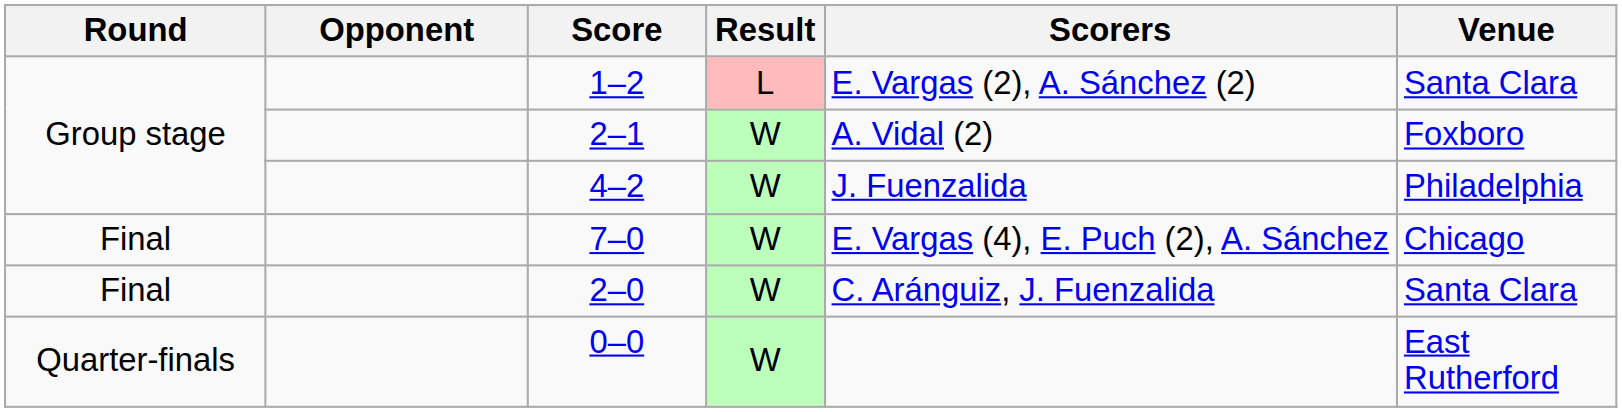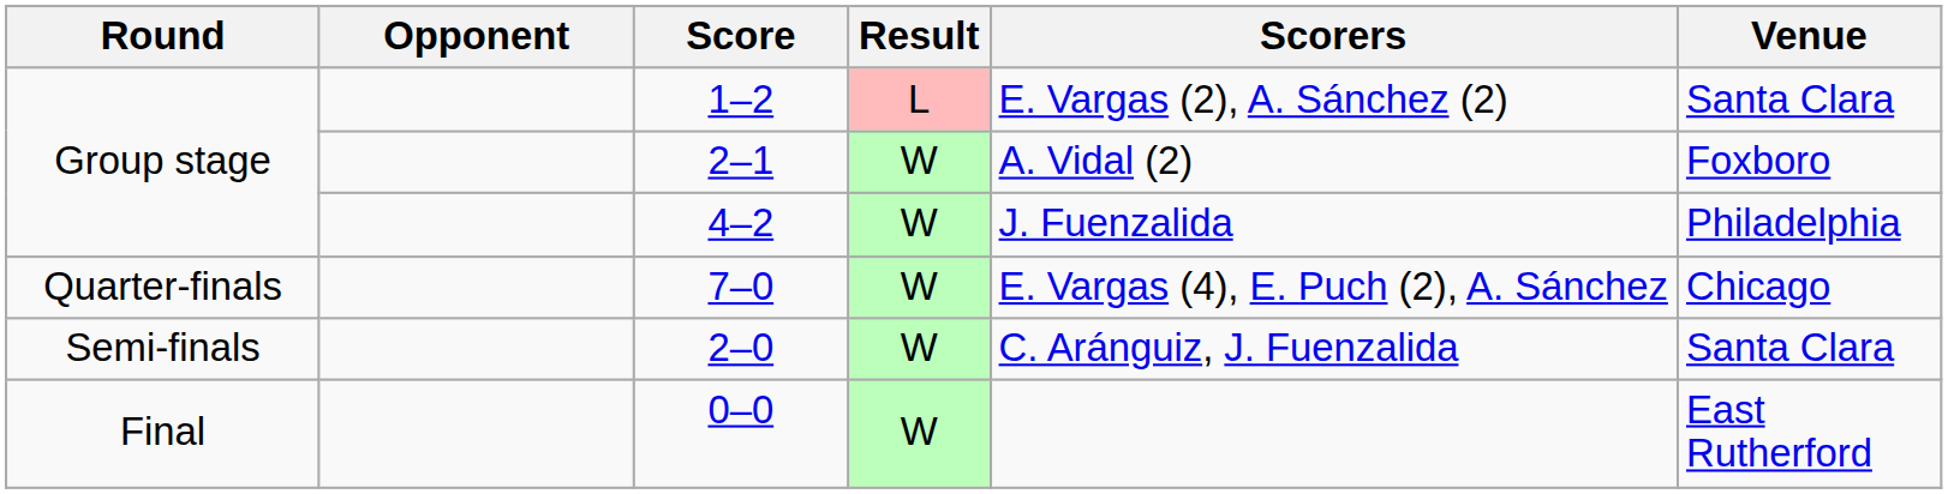7–0 | Round: Final -> Quarter-finals
2–0 | Round: Final -> Semi-finals
0–0 | Round: Quarter-finals -> Final
